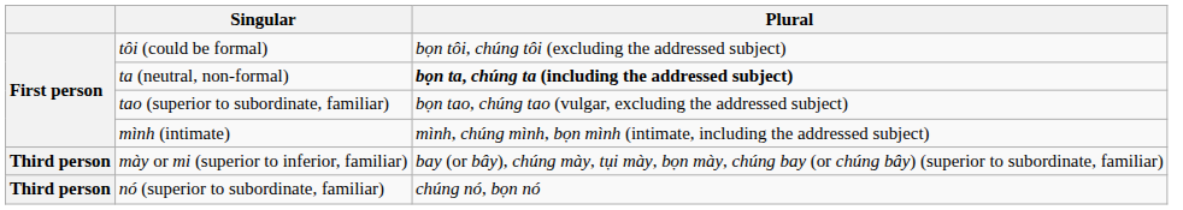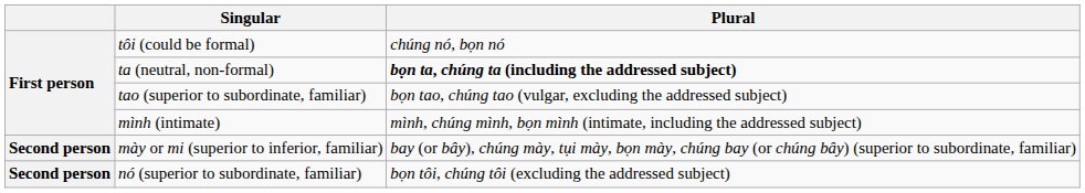tôi (could be formal) | Plural: bọn tôi, chúng tôi (excluding the addressed subject) -> chúng nó, bọn nó
mày or mi (superior to inferior, familiar) | column 1: Third person -> Second person
nó (superior to subordinate, familiar) | column 1: Third person -> Second person
nó (superior to subordinate, familiar) | Plural: chúng nó, bọn nó -> bọn tôi, chúng tôi (excluding the addressed subject)
